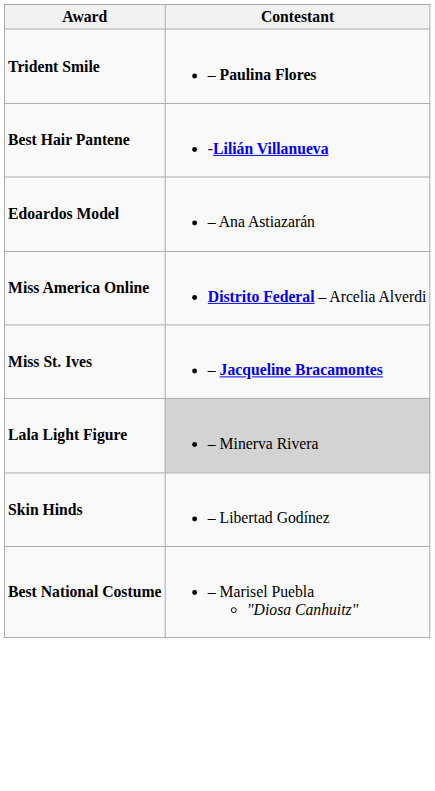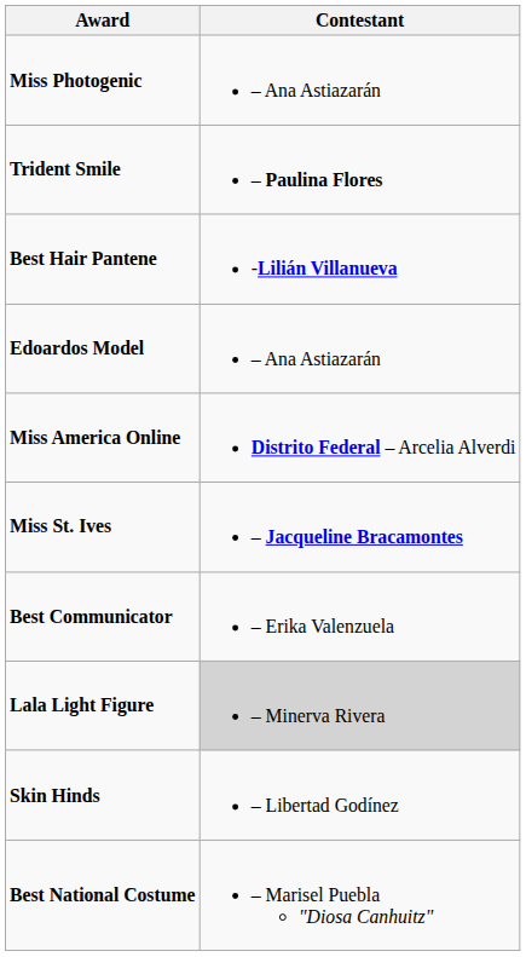+ row: Miss Photogenic | – Ana Astiazarán
+ row: Best Communicator | – Erika Valenzuela
